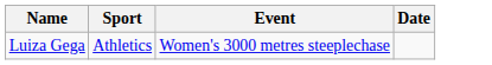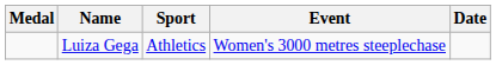+ column: Medal
